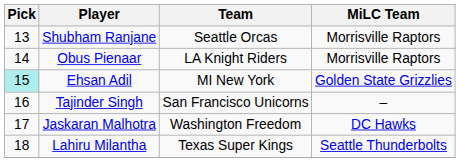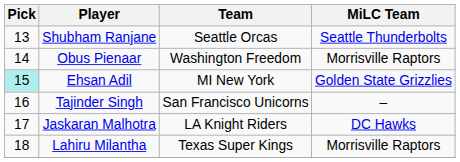Shubham Ranjane | MiLC Team: Morrisville Raptors -> Seattle Thunderbolts
Obus Pienaar | Team: LA Knight Riders -> Washington Freedom
Jaskaran Malhotra | Team: Washington Freedom -> LA Knight Riders
Lahiru Milantha | MiLC Team: Seattle Thunderbolts -> Morrisville Raptors
